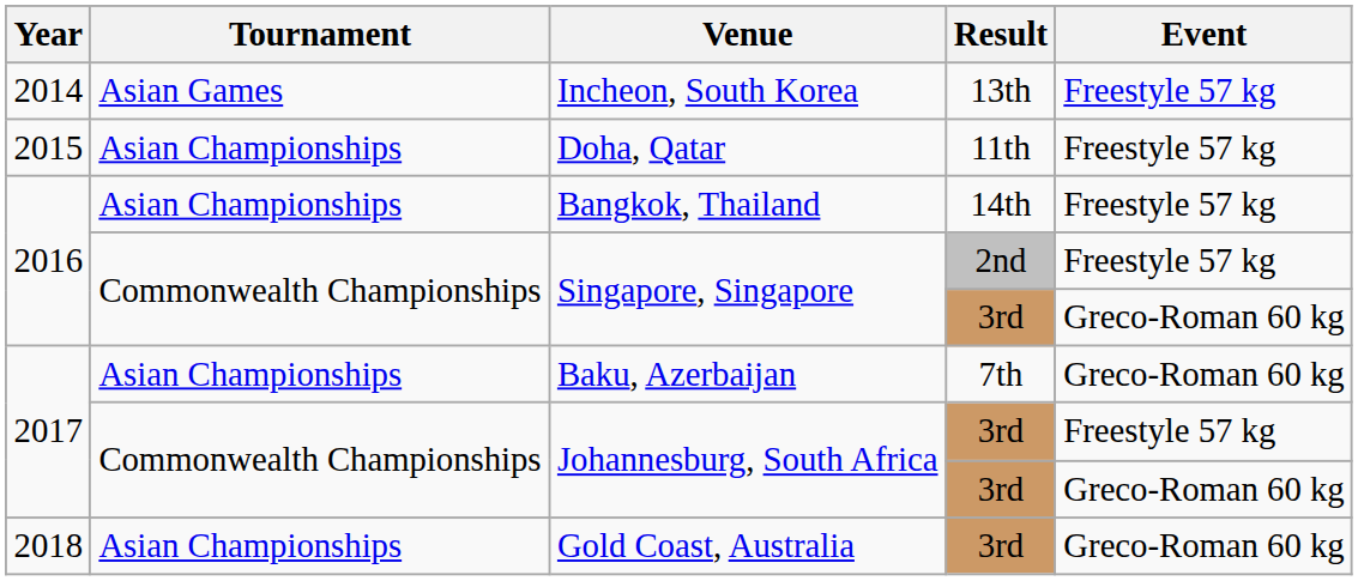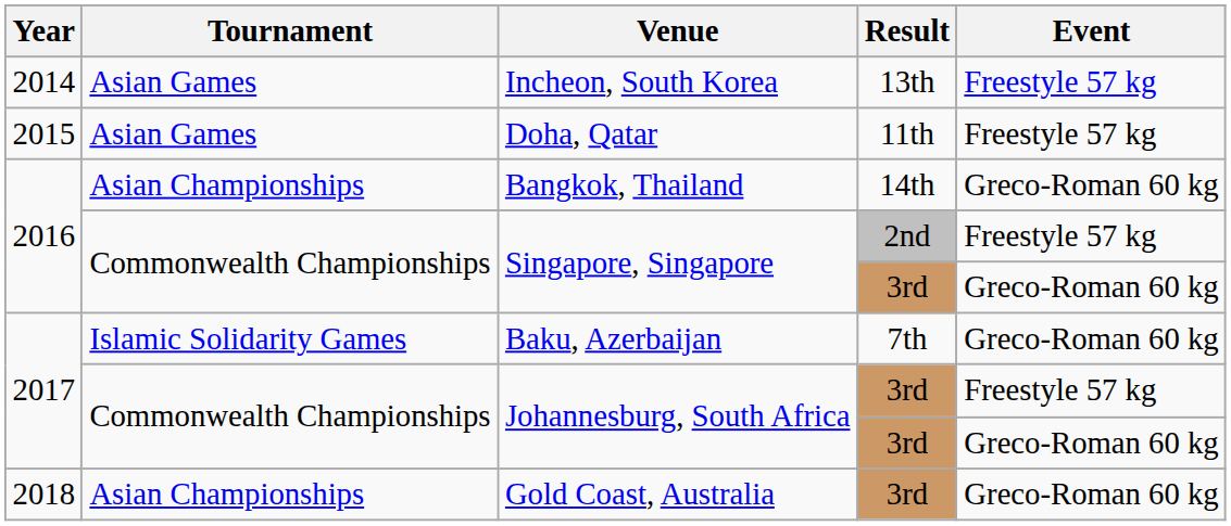Doha, Qatar | Tournament: Asian Championships -> Asian Games
Bangkok, Thailand | Event: Freestyle 57 kg -> Greco-Roman 60 kg
Baku, Azerbaijan | Tournament: Asian Championships -> Islamic Solidarity Games
